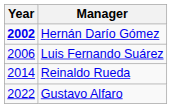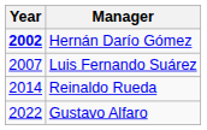Luis Fernando Suárez | Year: 2006 -> 2007
